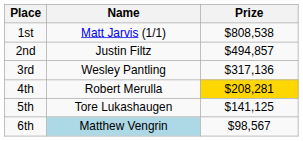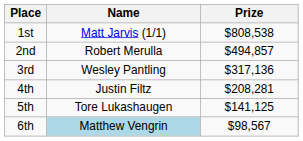2nd | Name: Justin Filtz -> Robert Merulla
4th | Name: Robert Merulla -> Justin Filtz
4th | Prize: gold background -> no background
